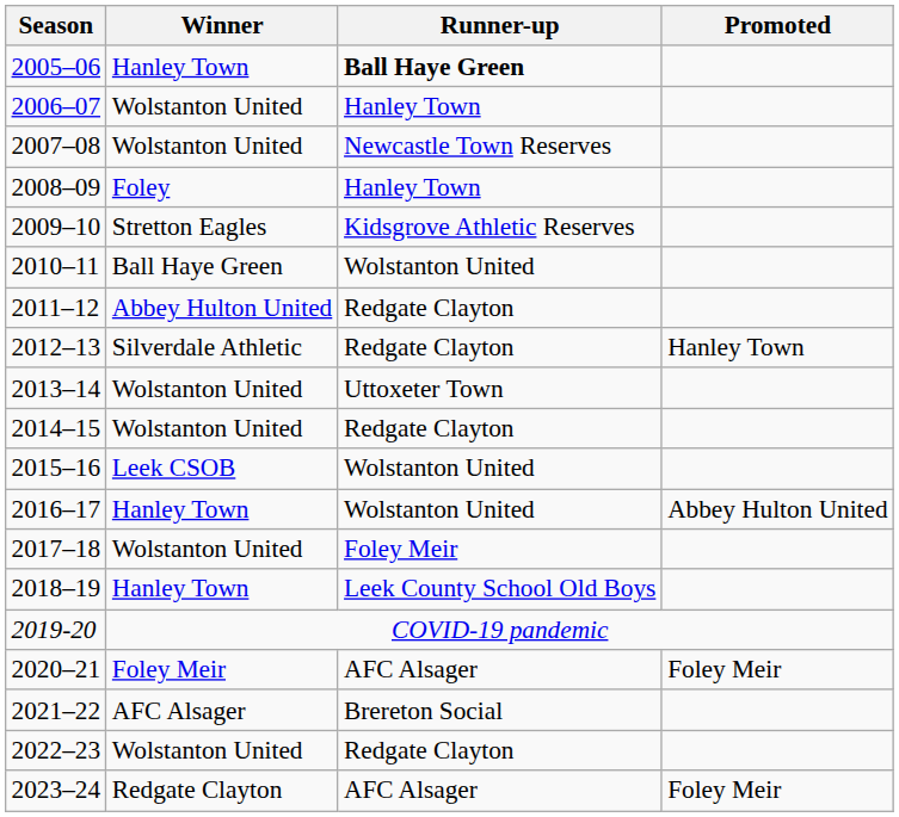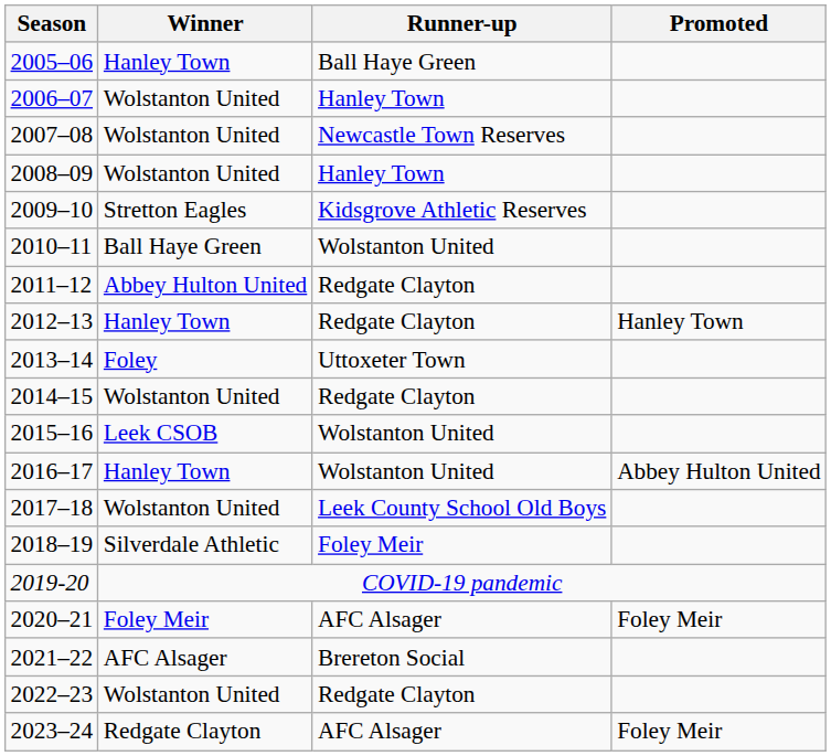2005–06 | Runner-up: bold -> normal
2008–09 | Winner: Foley -> Wolstanton United
2012–13 | Winner: Silverdale Athletic -> Hanley Town
2013–14 | Winner: Wolstanton United -> Foley
2017–18 | Runner-up: Foley Meir -> Leek County School Old Boys
2018–19 | Winner: Hanley Town -> Silverdale Athletic
2018–19 | Runner-up: Leek County School Old Boys -> Foley Meir
